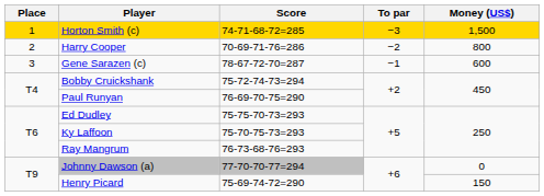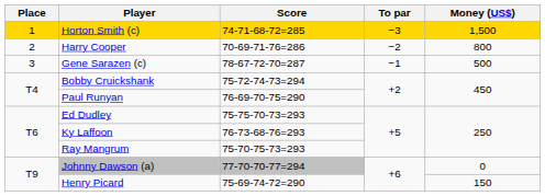Gene Sarazen (c) | Money (US$): 600 -> 500
Ky Laffoon | Score: 75-70-75-73=293 -> 76-73-68-76=293
Ray Mangrum | Score: 76-73-68-76=293 -> 75-70-75-73=293
